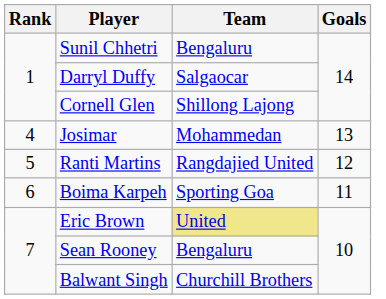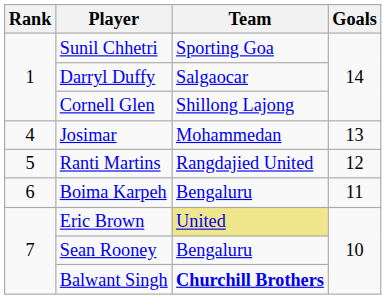Sunil Chhetri | Team: Bengaluru -> Sporting Goa
Boima Karpeh | Team: Sporting Goa -> Bengaluru
Balwant Singh | Team: normal -> bold
